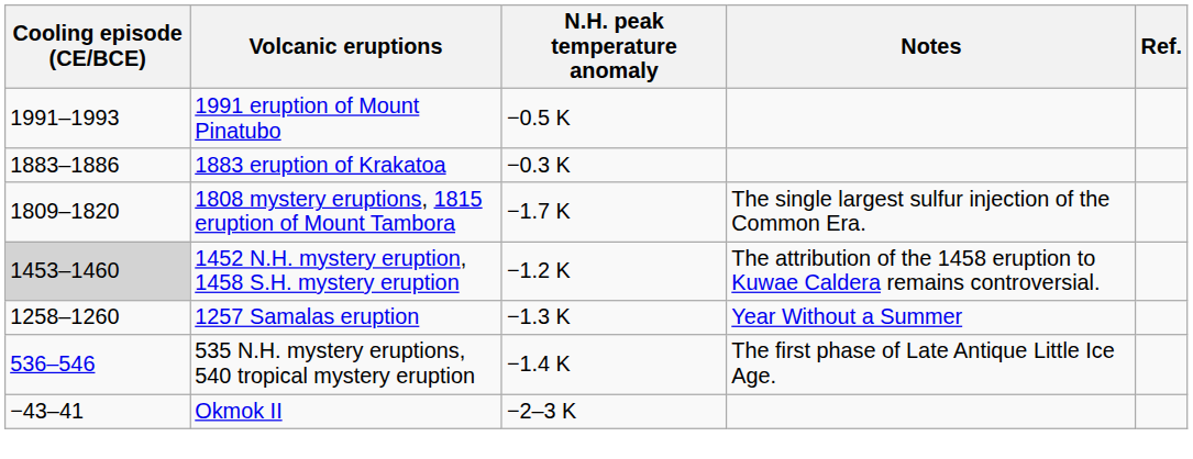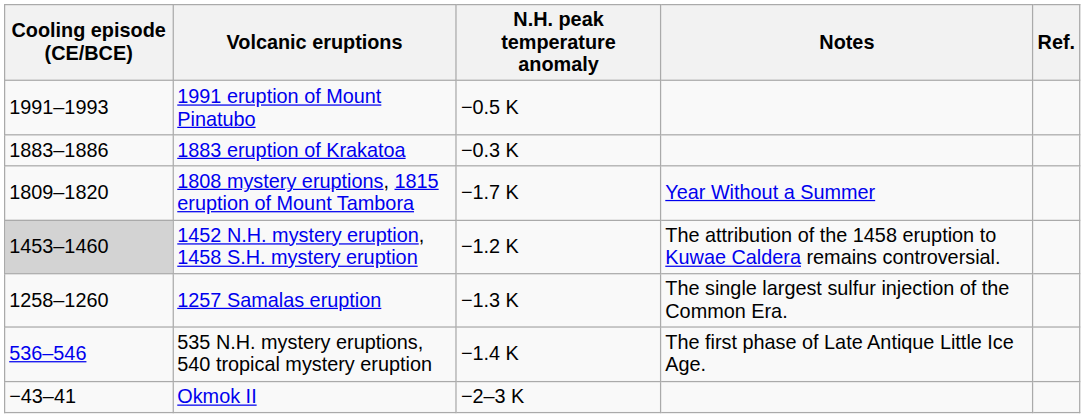1808 mystery eruptions, 1815 eruption of Mount Tambora | Notes: The single largest sulfur injection of the Common Era. -> Year Without a Summer
1257 Samalas eruption | Notes: Year Without a Summer -> The single largest sulfur injection of the Common Era.
